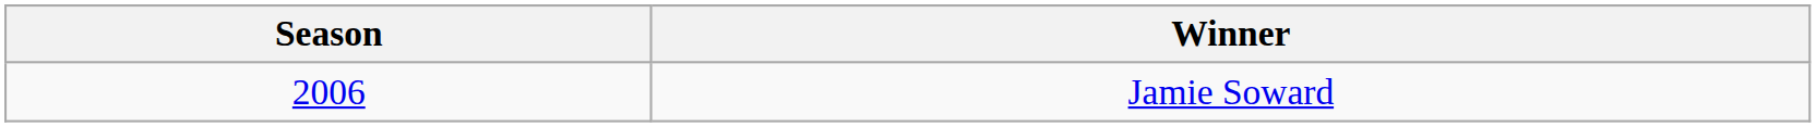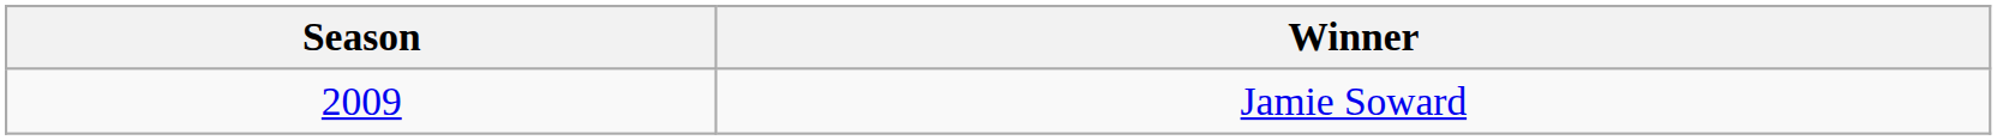Jamie Soward | Season: 2006 -> 2009
